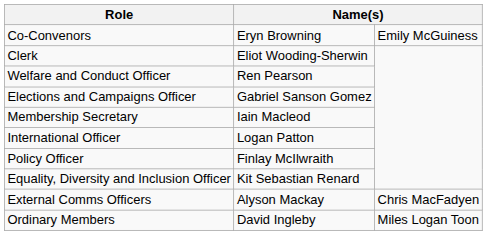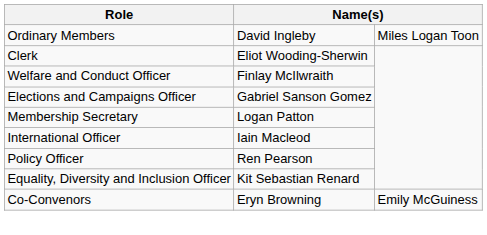rows swapped: Co-Convenors <-> Ordinary Members
Welfare and Conduct Officer | column 2: Ren Pearson -> Finlay McIlwraith
Membership Secretary | column 2: Iain Macleod -> Logan Patton
International Officer | column 2: Logan Patton -> Iain Macleod
Policy Officer | column 2: Finlay McIlwraith -> Ren Pearson
- row: External Comms Officers | Alyson Mackay | Chris MacFadyen
